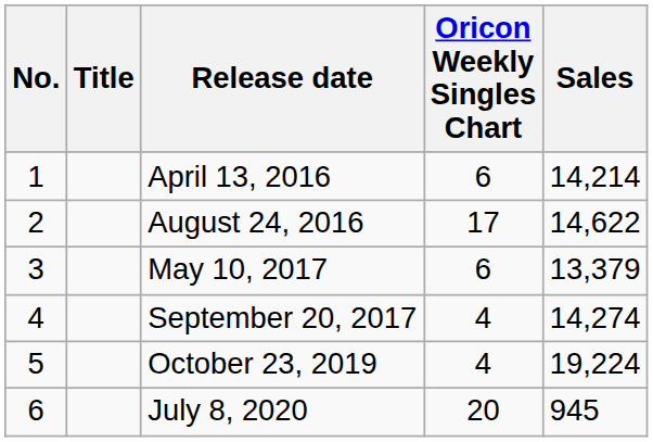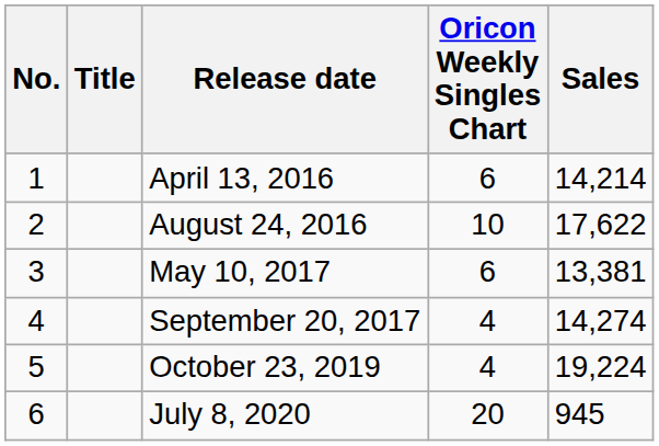August 24, 2016 | Oricon Weekly Singles Chart: 17 -> 10
August 24, 2016 | Sales: 14,622 -> 17,622
May 10, 2017 | Sales: 13,379 -> 13,381
